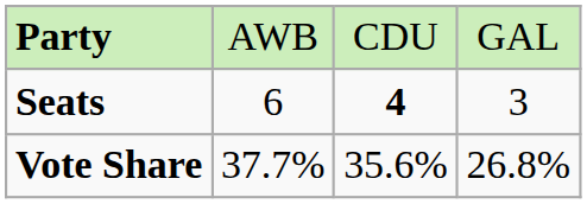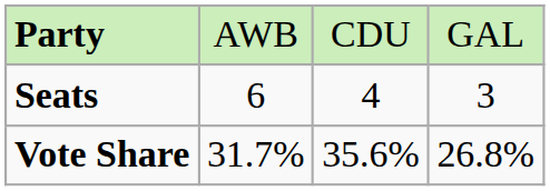Seats | column 3: bold -> normal
Vote Share | column 2: 37.7% -> 31.7%
